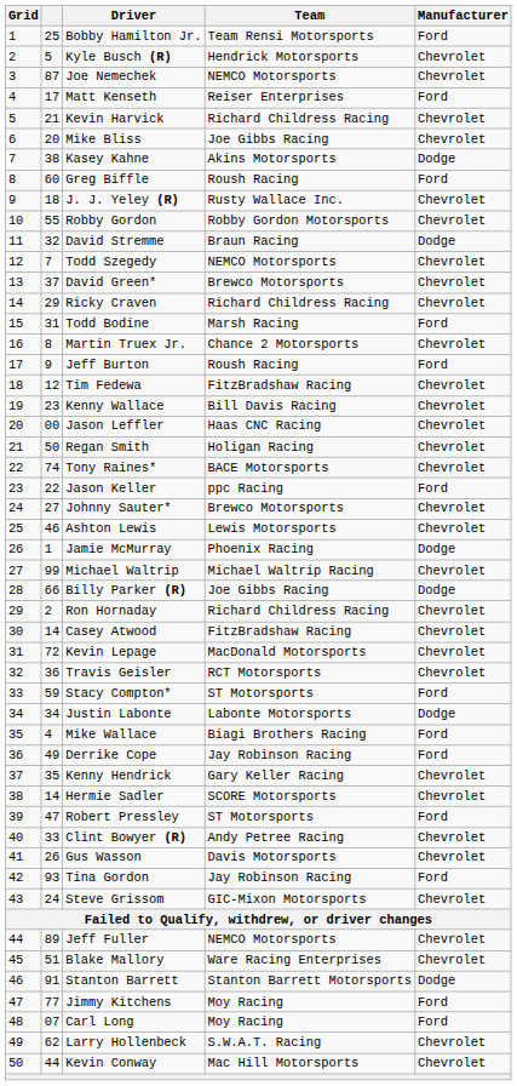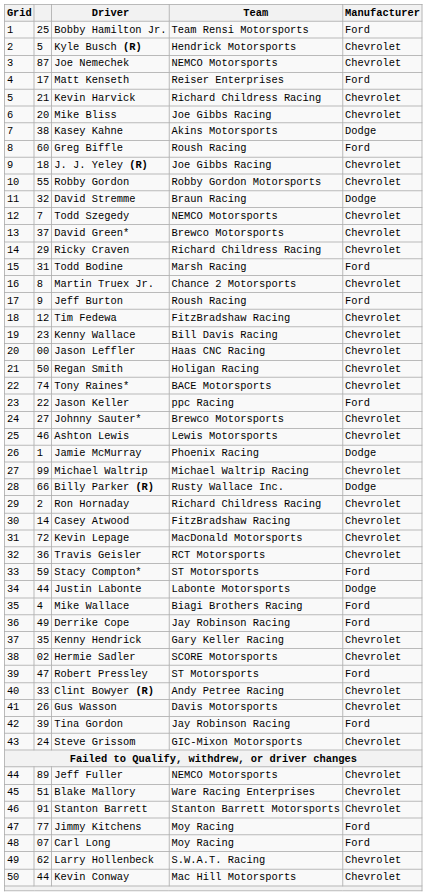J. J. Yeley (R) | Team: Rusty Wallace Inc. -> Joe Gibbs Racing
Billy Parker (R) | Team: Joe Gibbs Racing -> Rusty Wallace Inc.
Justin Labonte | column 2: 34 -> 44
Hermie Sadler | column 2: 14 -> 02
Tina Gordon | column 2: 93 -> 39
Stanton Barrett | Manufacturer: Dodge -> Chevrolet
